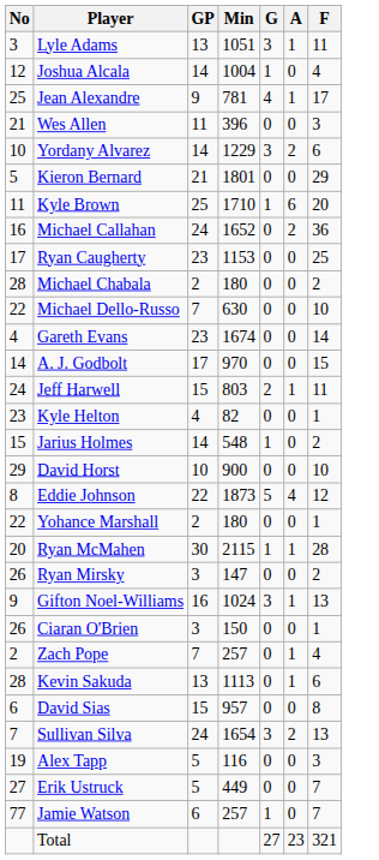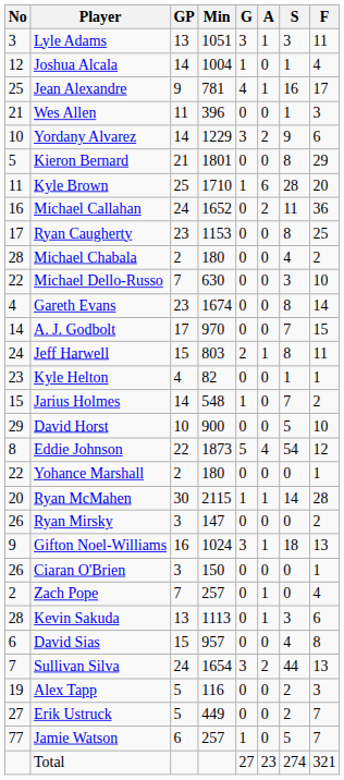+ column: S | 3 | 1 | 16 | 1 | 9 | 8 | 28 | 11 | 8 | 4 | 3 | 8 | 7 | 8 | 1 | 7 | 5 | 54 | 0 | 14 | 0 | 18 | 0 | 0 | 3 | 4 | 44 | 2 | 2 | 5 | 274
